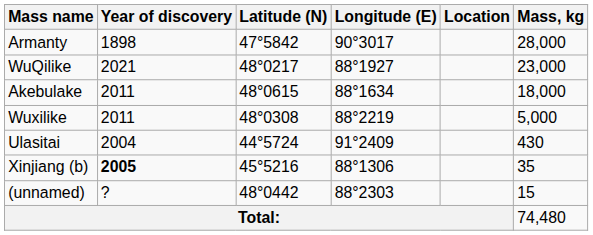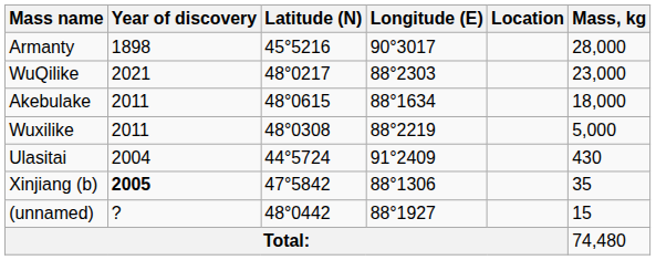Armanty | Latitude (N): 47°5842 -> 45°5216
WuQilike | Longitude (E): 88°1927 -> 88°2303
Xinjiang (b) | Latitude (N): 45°5216 -> 47°5842
(unnamed) | Longitude (E): 88°2303 -> 88°1927
